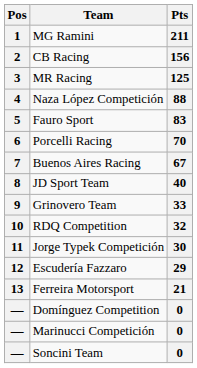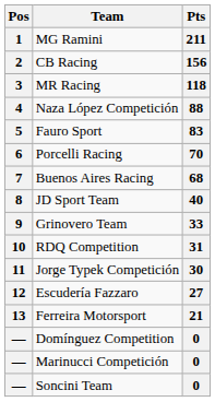MR Racing | Pts: 125 -> 118
Buenos Aires Racing | Pts: 67 -> 68
RDQ Competition | Pts: 32 -> 31
Escudería Fazzaro | Pts: 29 -> 27
